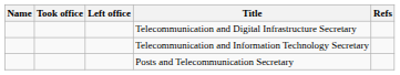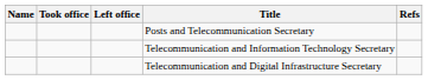rows swapped: Posts and Telecommunication Secretary <-> Telecommunication and Digital Infrastructure Secretary
